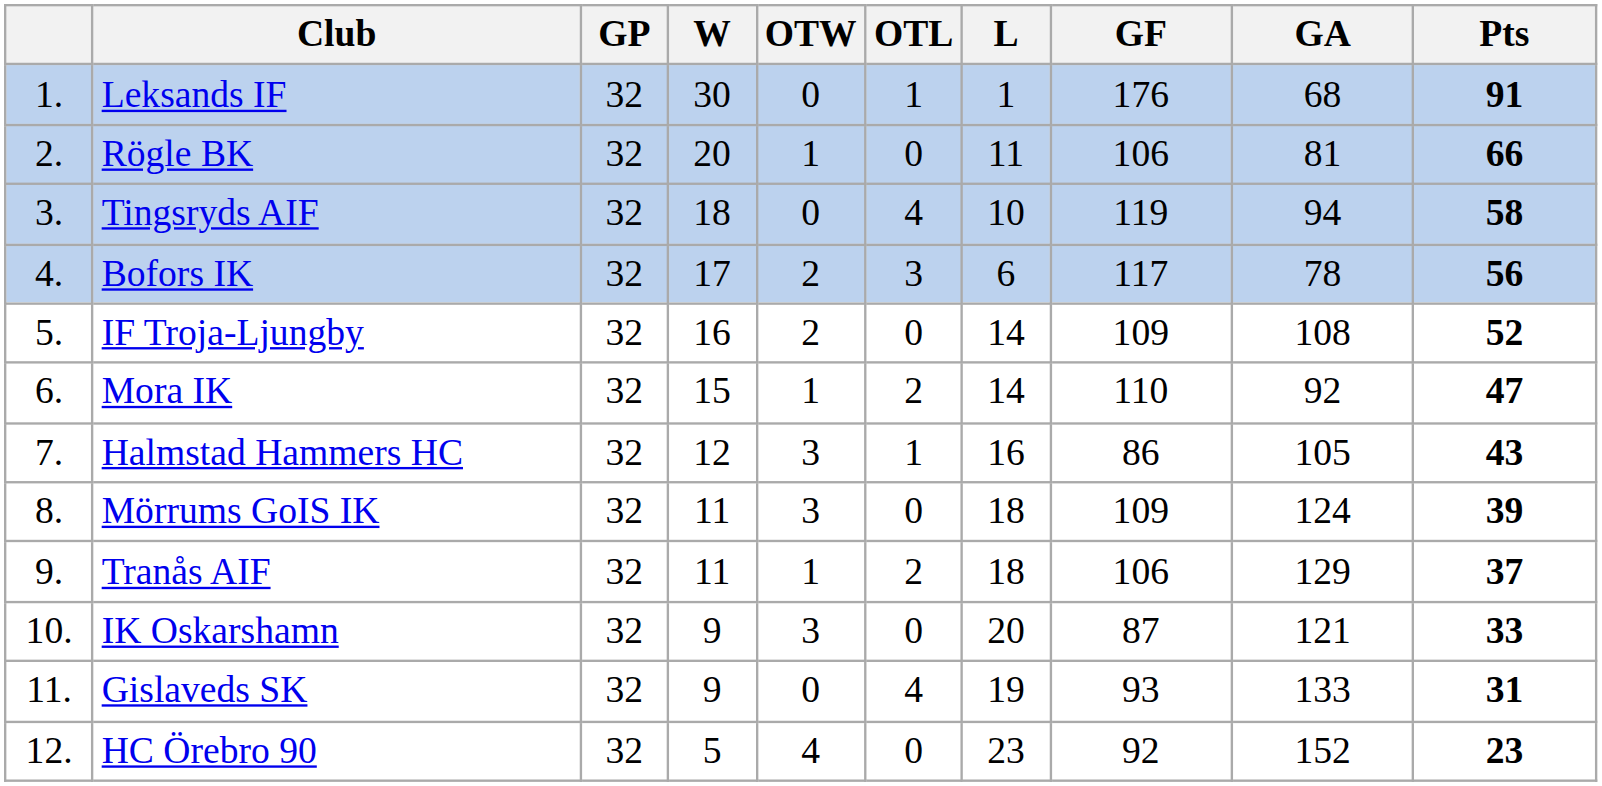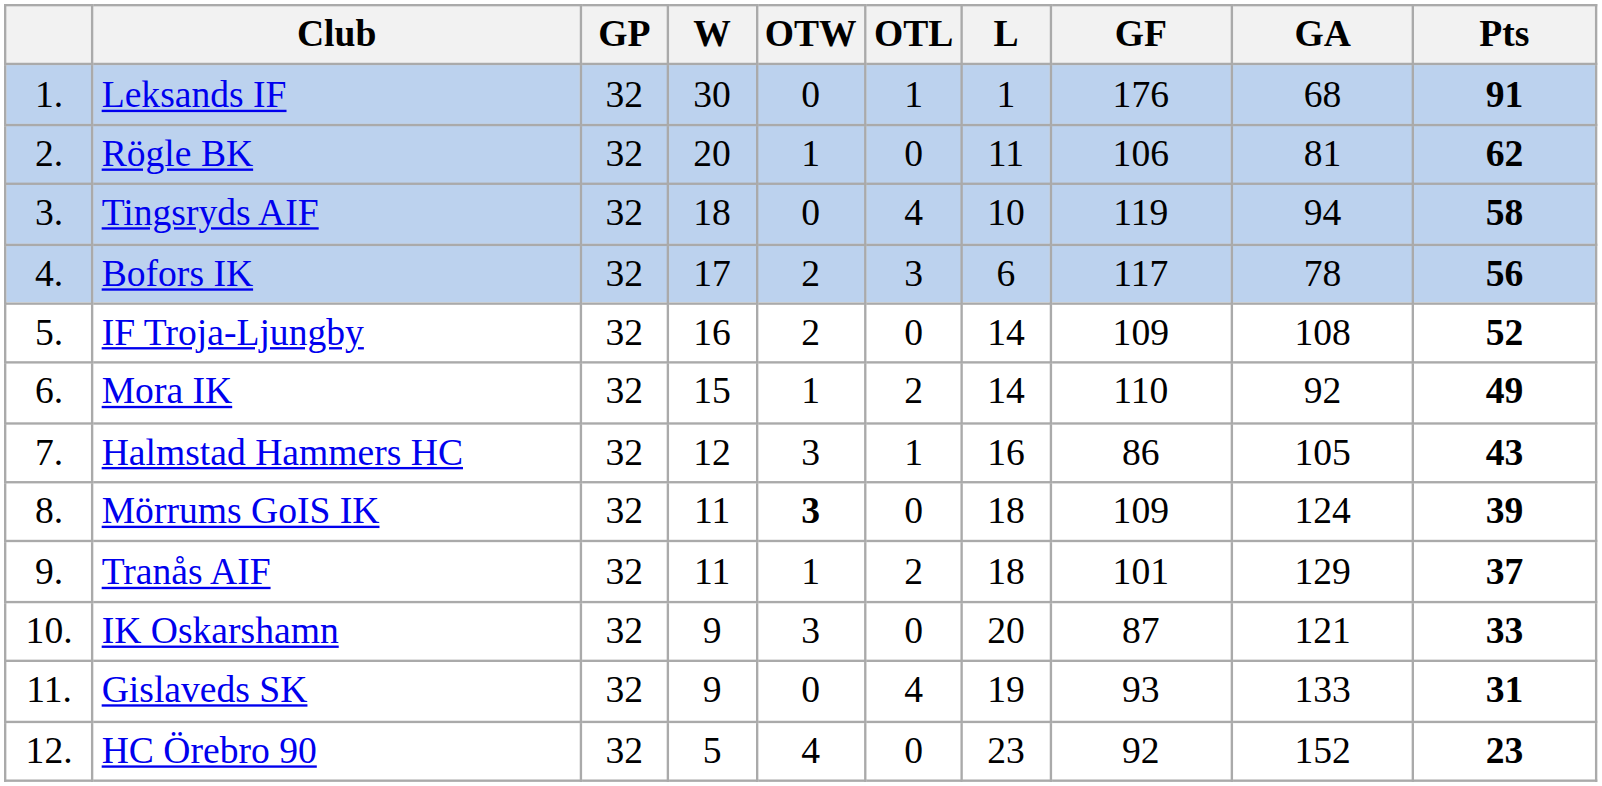Rögle BK | Pts: 66 -> 62
Mora IK | Pts: 47 -> 49
Mörrums GoIS IK | OTW: normal -> bold
Tranås AIF | GF: 106 -> 101
